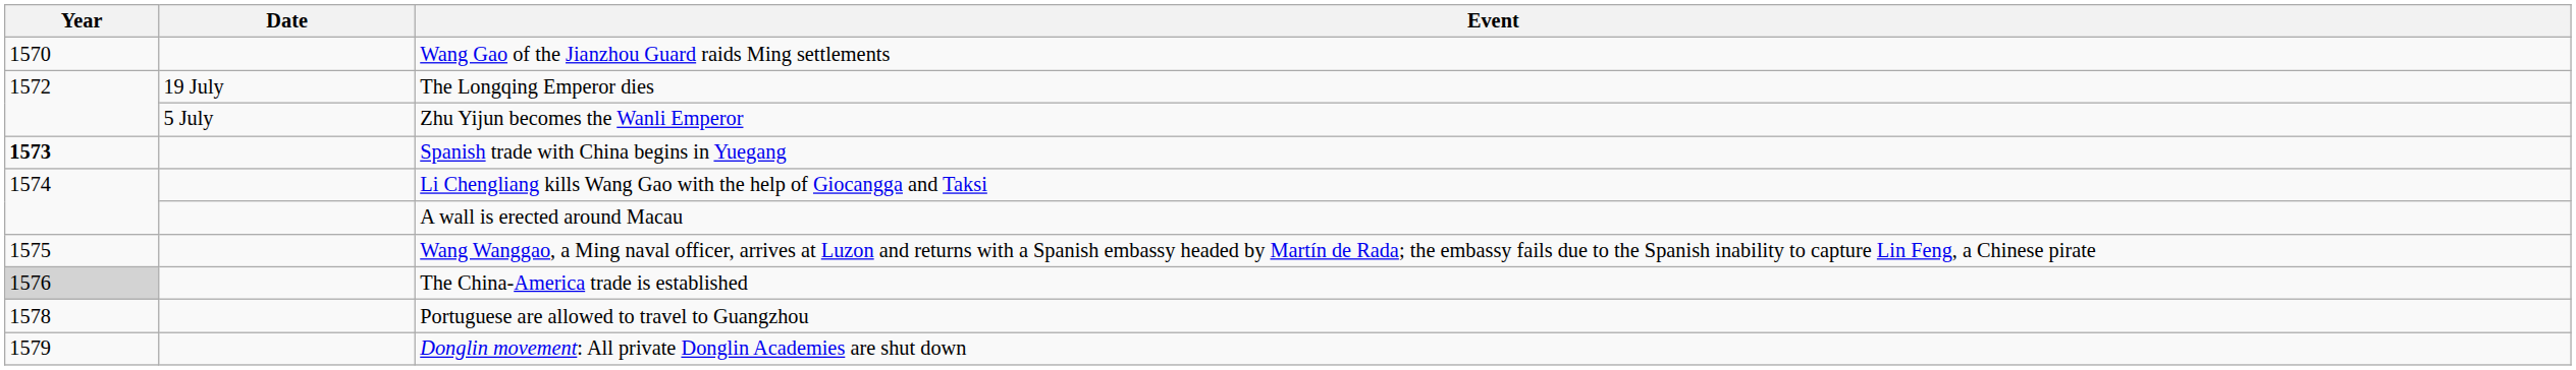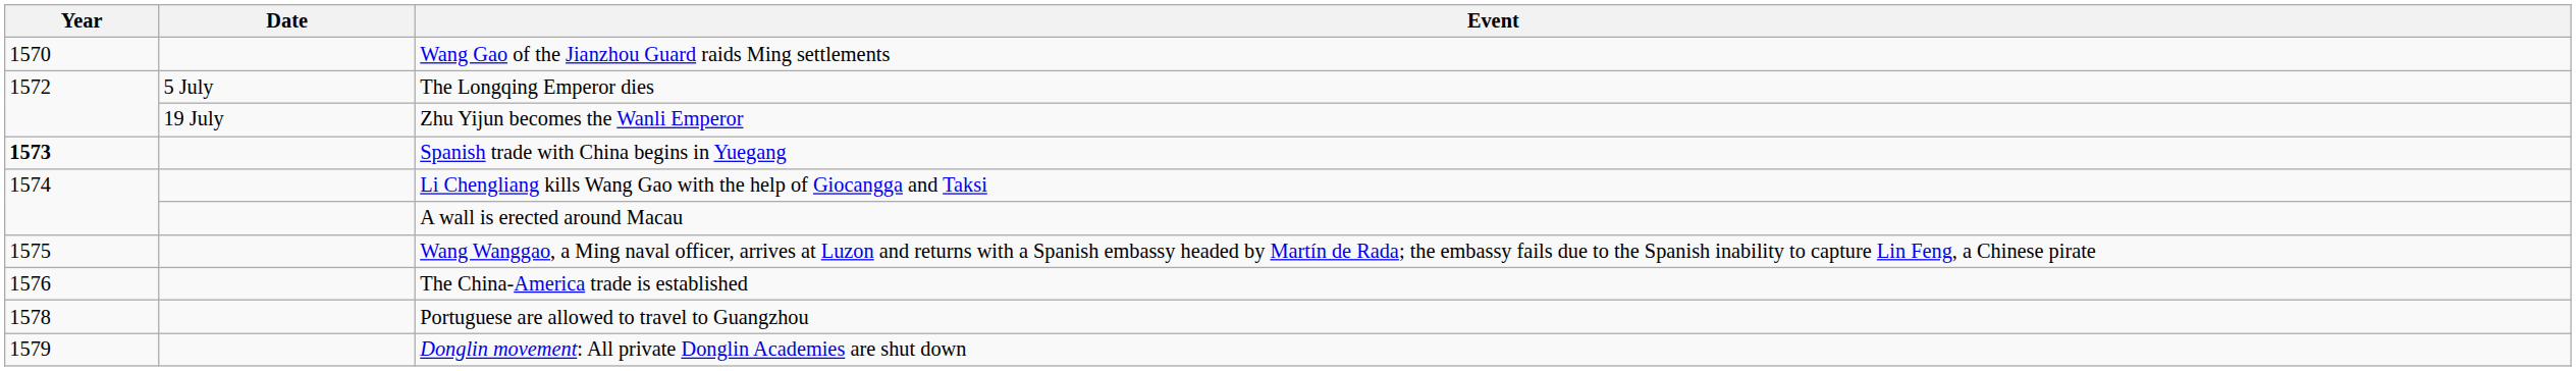The Longqing Emperor dies | Date: 19 July -> 5 July
Zhu Yijun becomes the Wanli Emperor | Date: 5 July -> 19 July
The China-America trade is established | Year: lightgrey background -> no background
